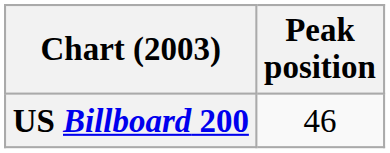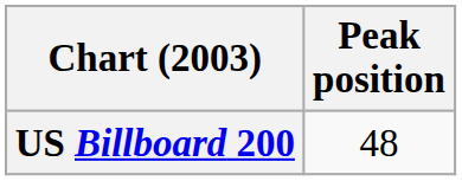US Billboard 200 | Peak position: 46 -> 48
